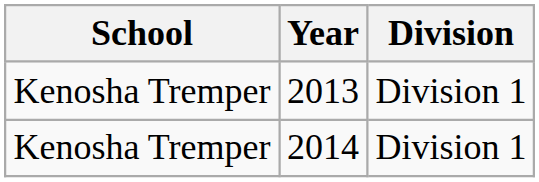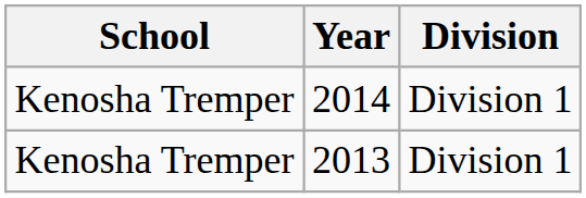rows swapped: 2013 <-> 2014
